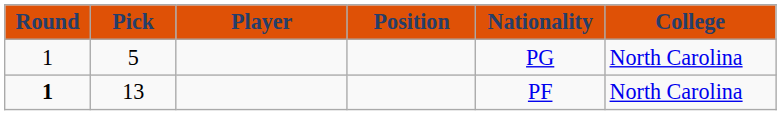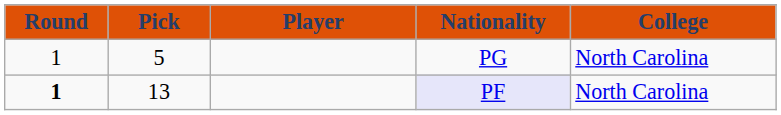- column: Position
13 | Nationality: no background -> lavender background
